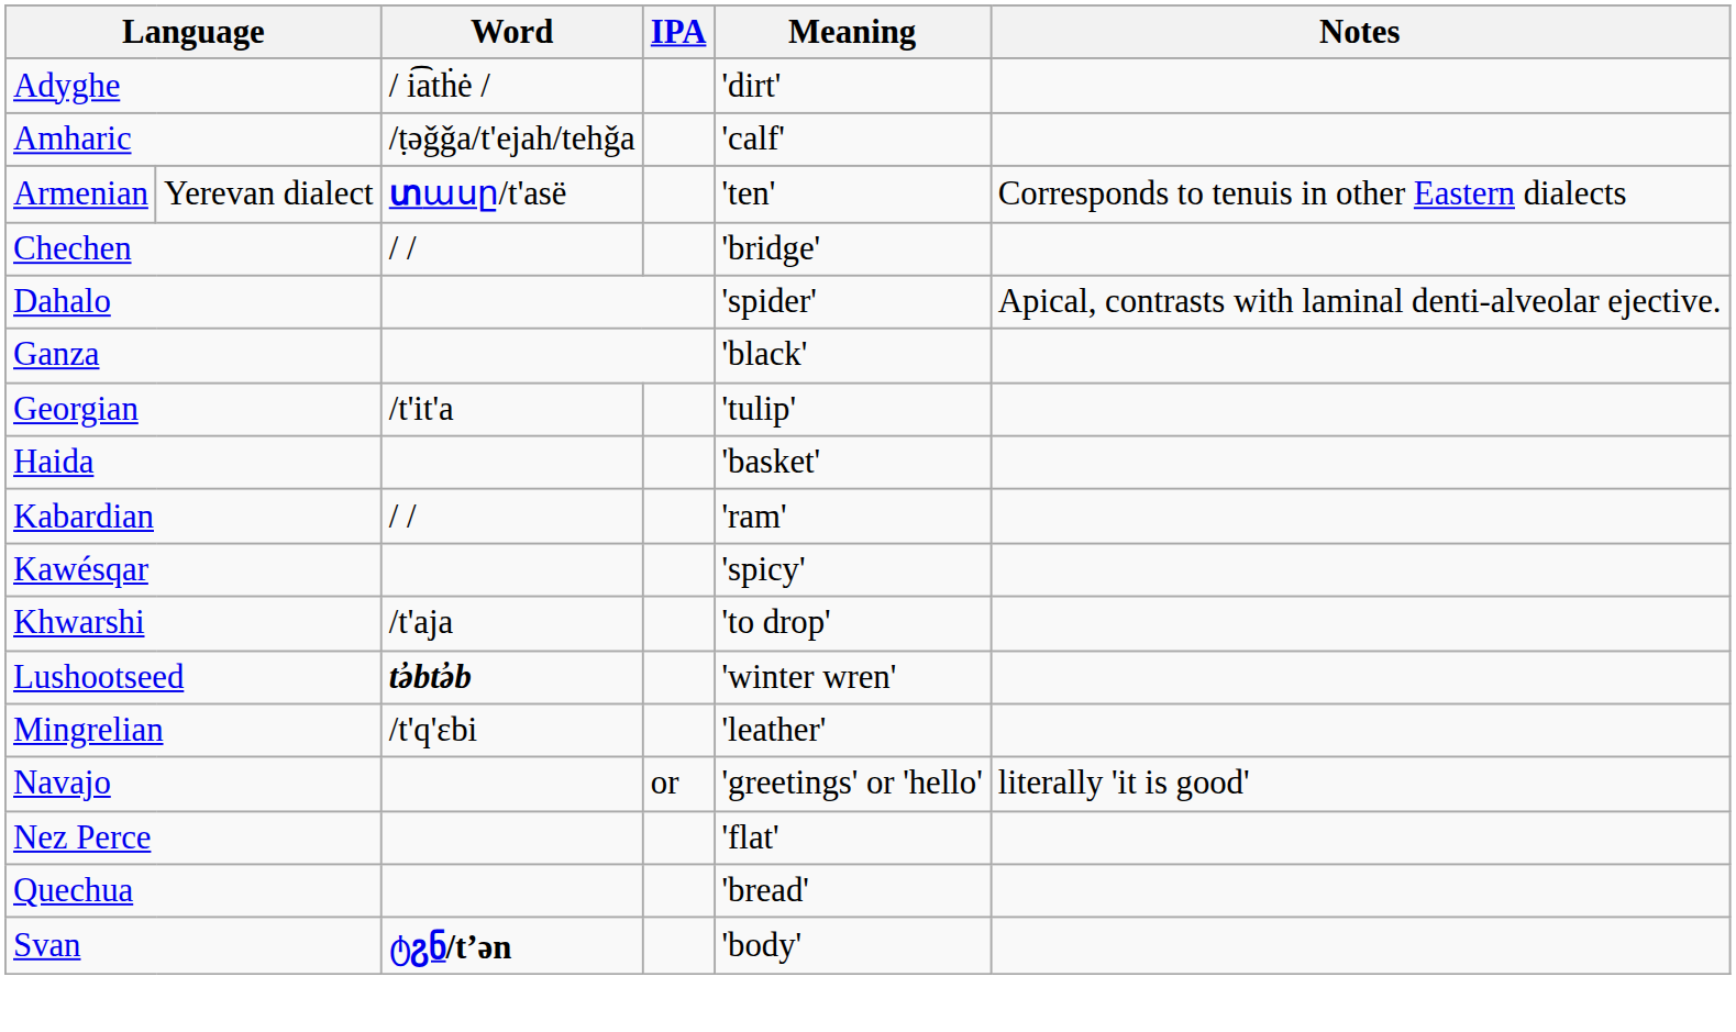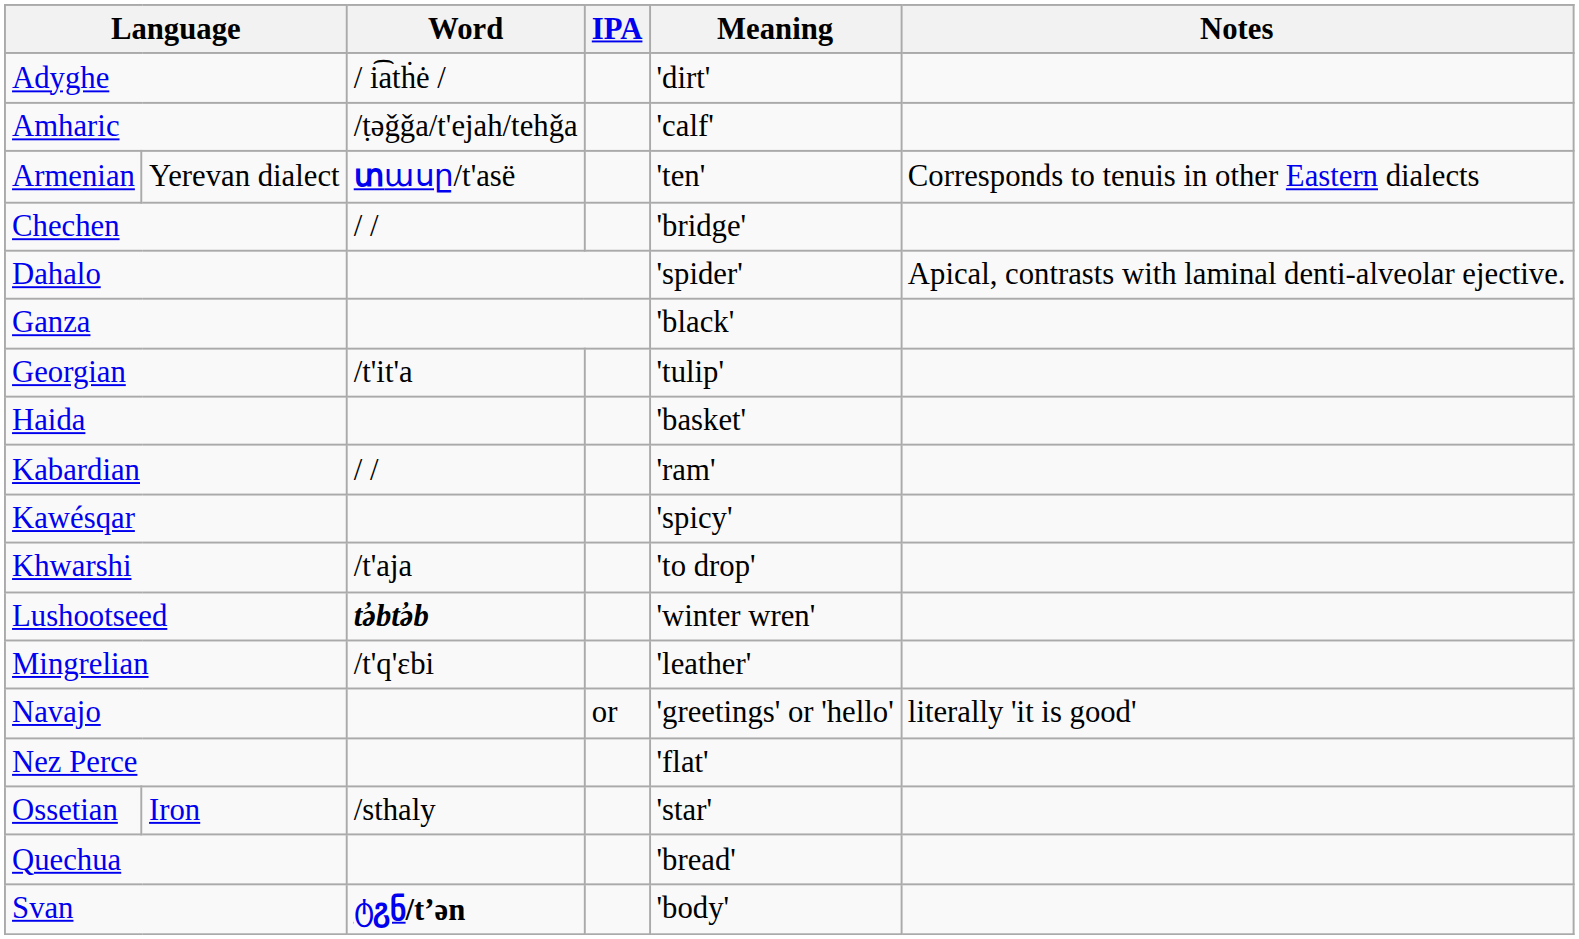+ row: Ossetian | Iron | /sthaly | 'star'
